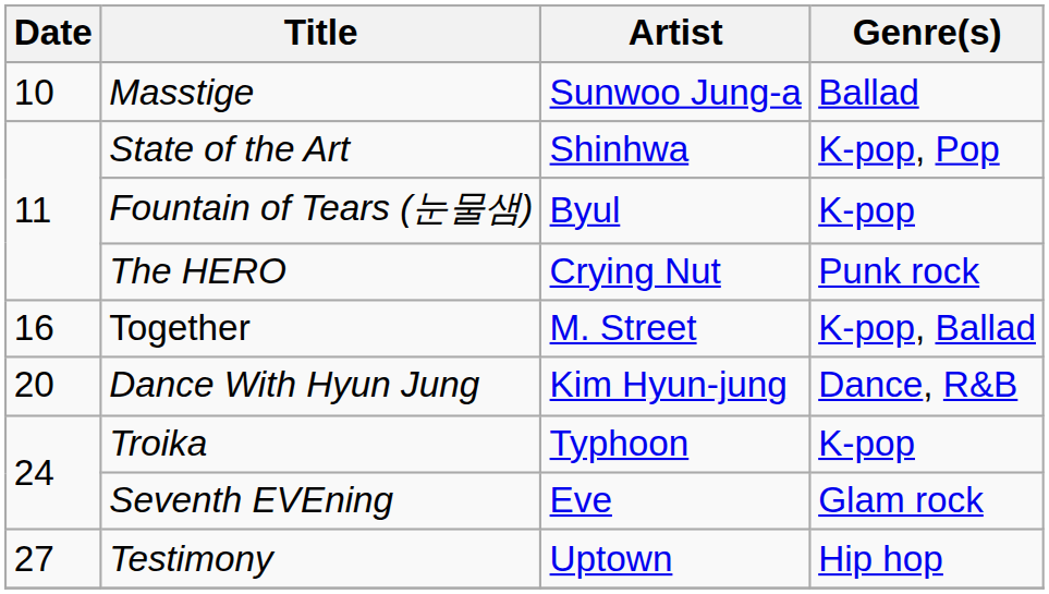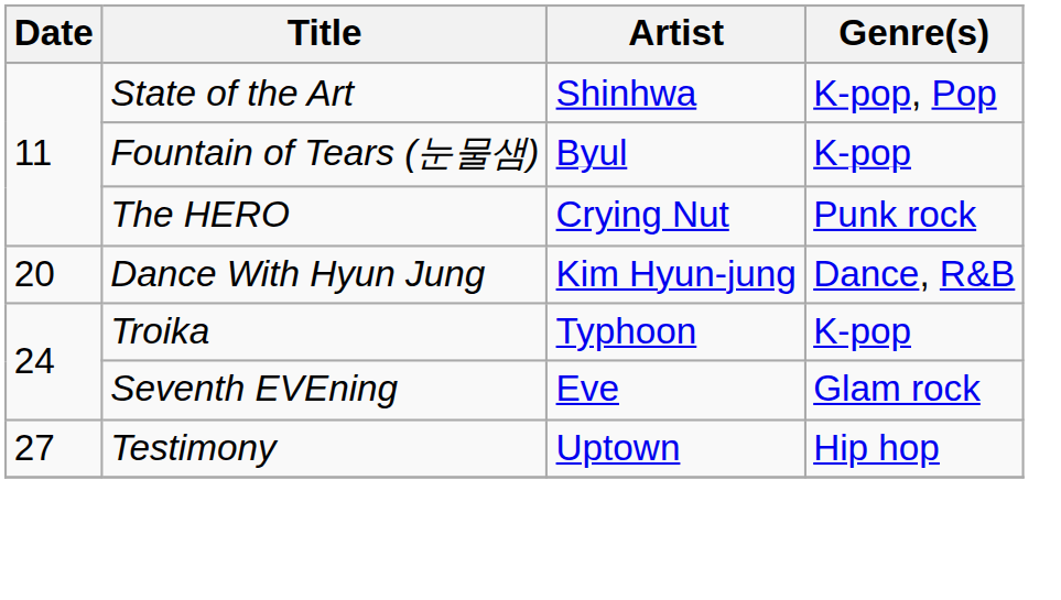- row: 10 | Masstige | Sunwoo Jung-a | Ballad
- row: 16 | Together | M. Street | K-pop, Ballad
